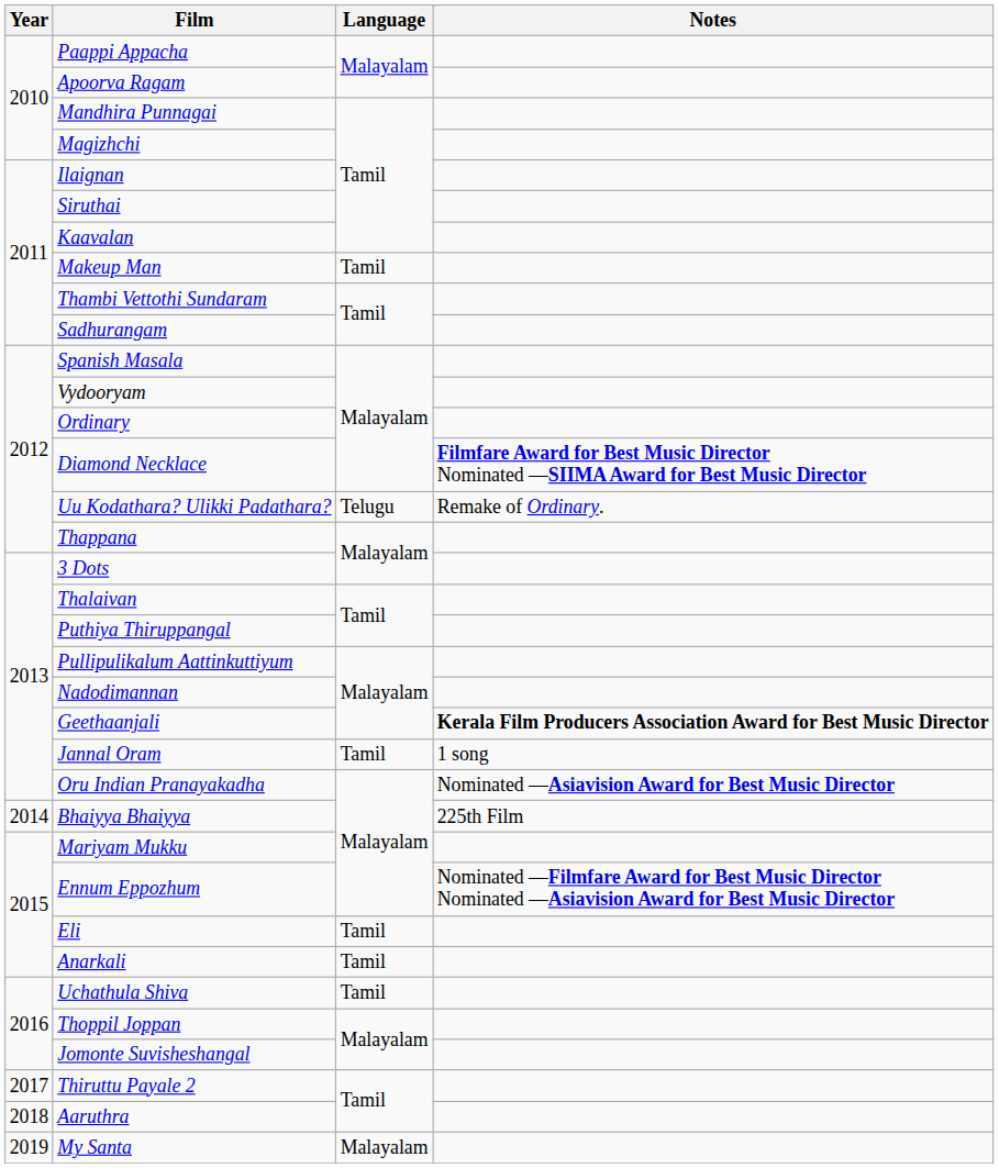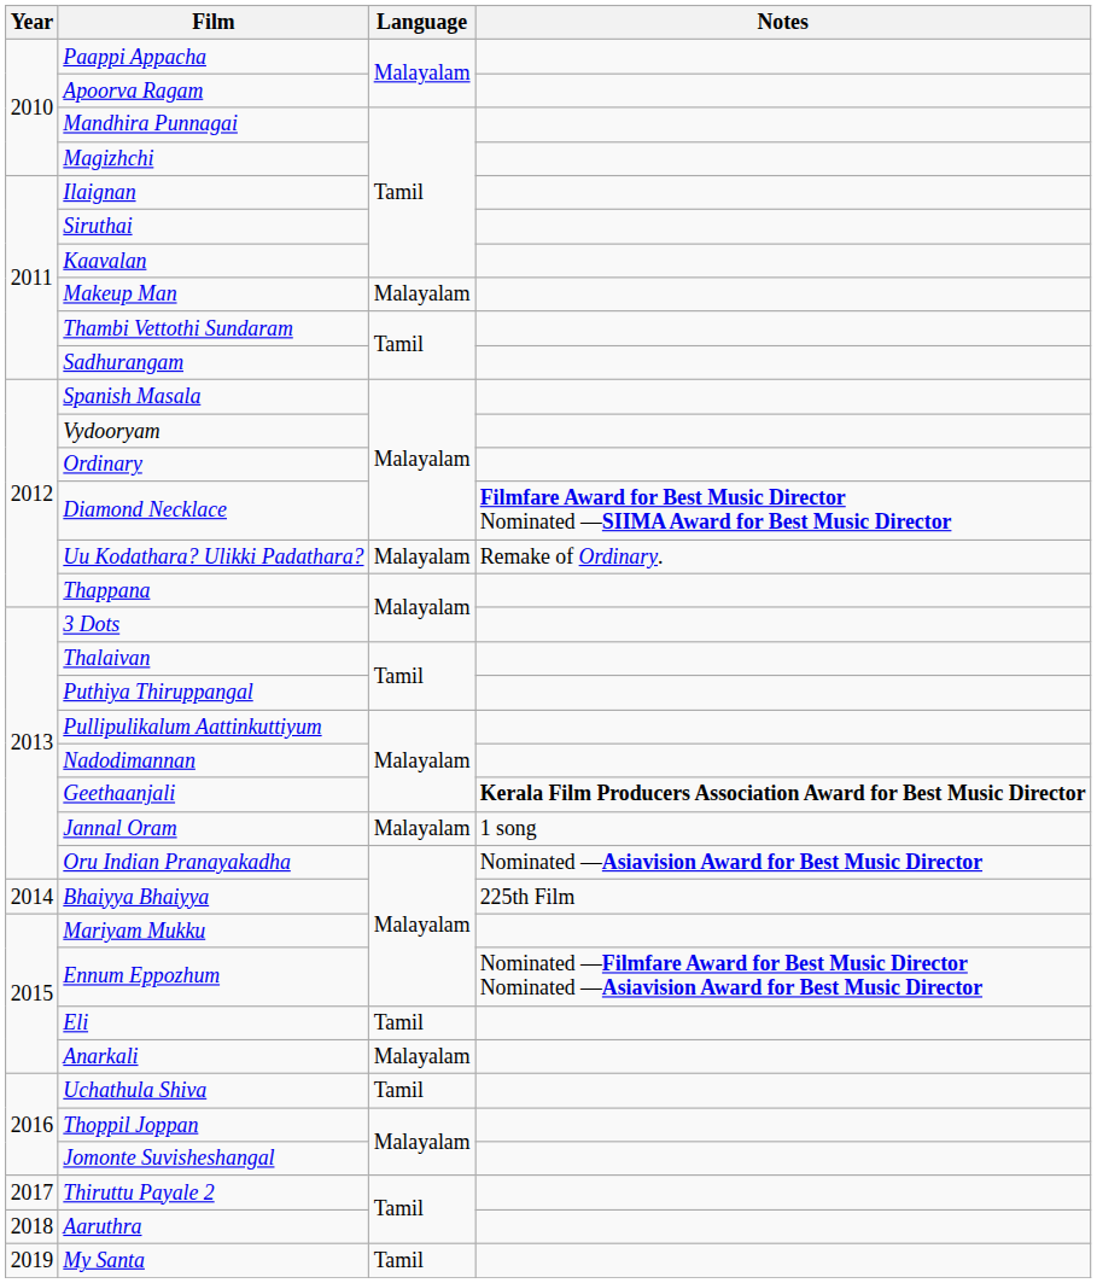Makeup Man | Language: Tamil -> Malayalam
Uu Kodathara? Ulikki Padathara? | Language: Telugu -> Malayalam
Jannal Oram | Language: Tamil -> Malayalam
Anarkali | Language: Tamil -> Malayalam
My Santa | Language: Malayalam -> Tamil
